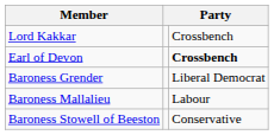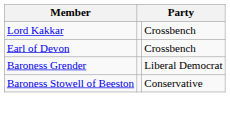Earl of Devon | column 3: bold -> normal
- row: Baroness Mallalieu | Labour
